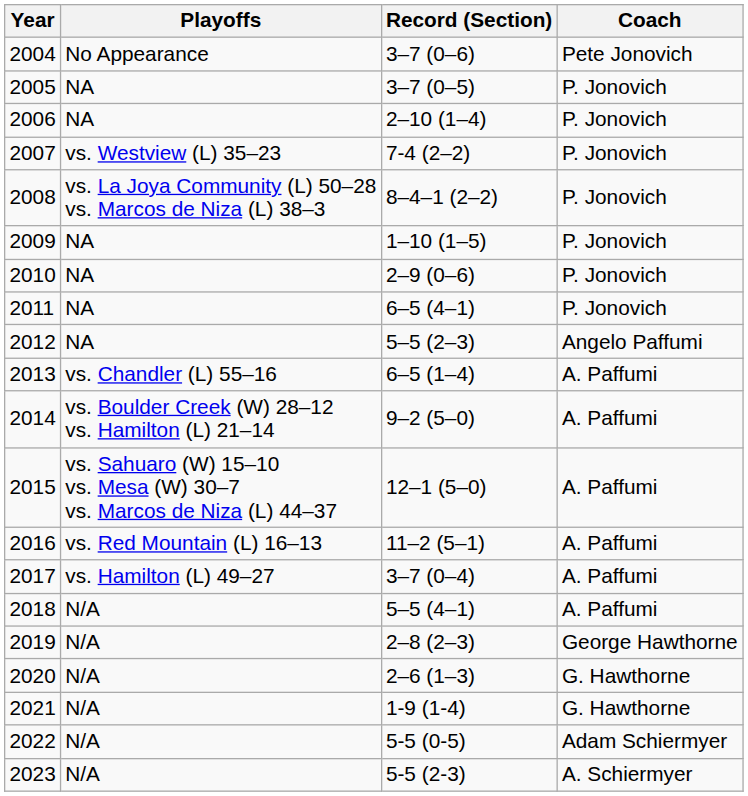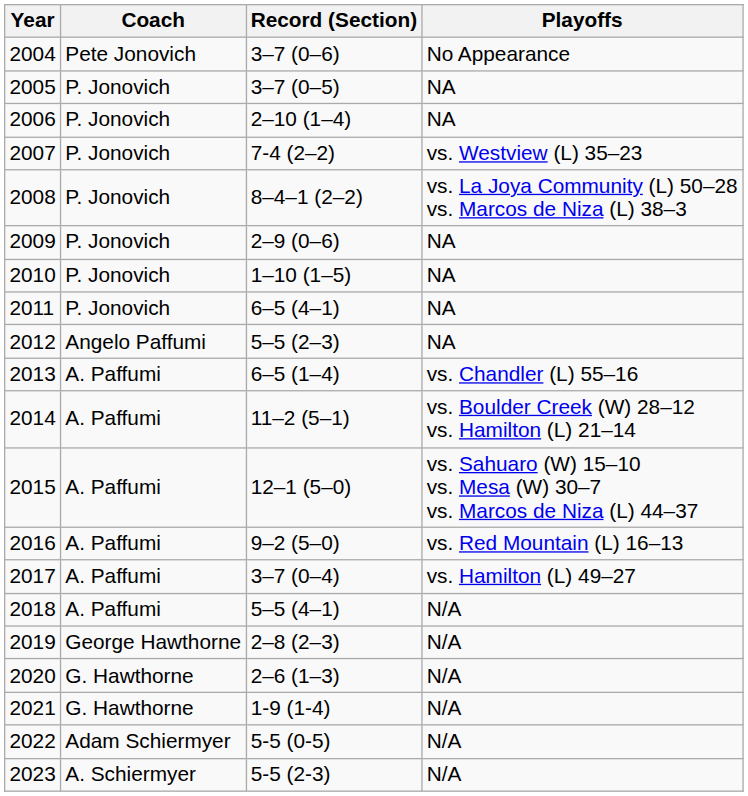columns swapped: Coach <-> Playoffs
2009 | Record (Section): 1–10 (1–5) -> 2–9 (0–6)
2010 | Record (Section): 2–9 (0–6) -> 1–10 (1–5)
2014 | Record (Section): 9–2 (5–0) -> 11–2 (5–1)
2016 | Record (Section): 11–2 (5–1) -> 9–2 (5–0)
